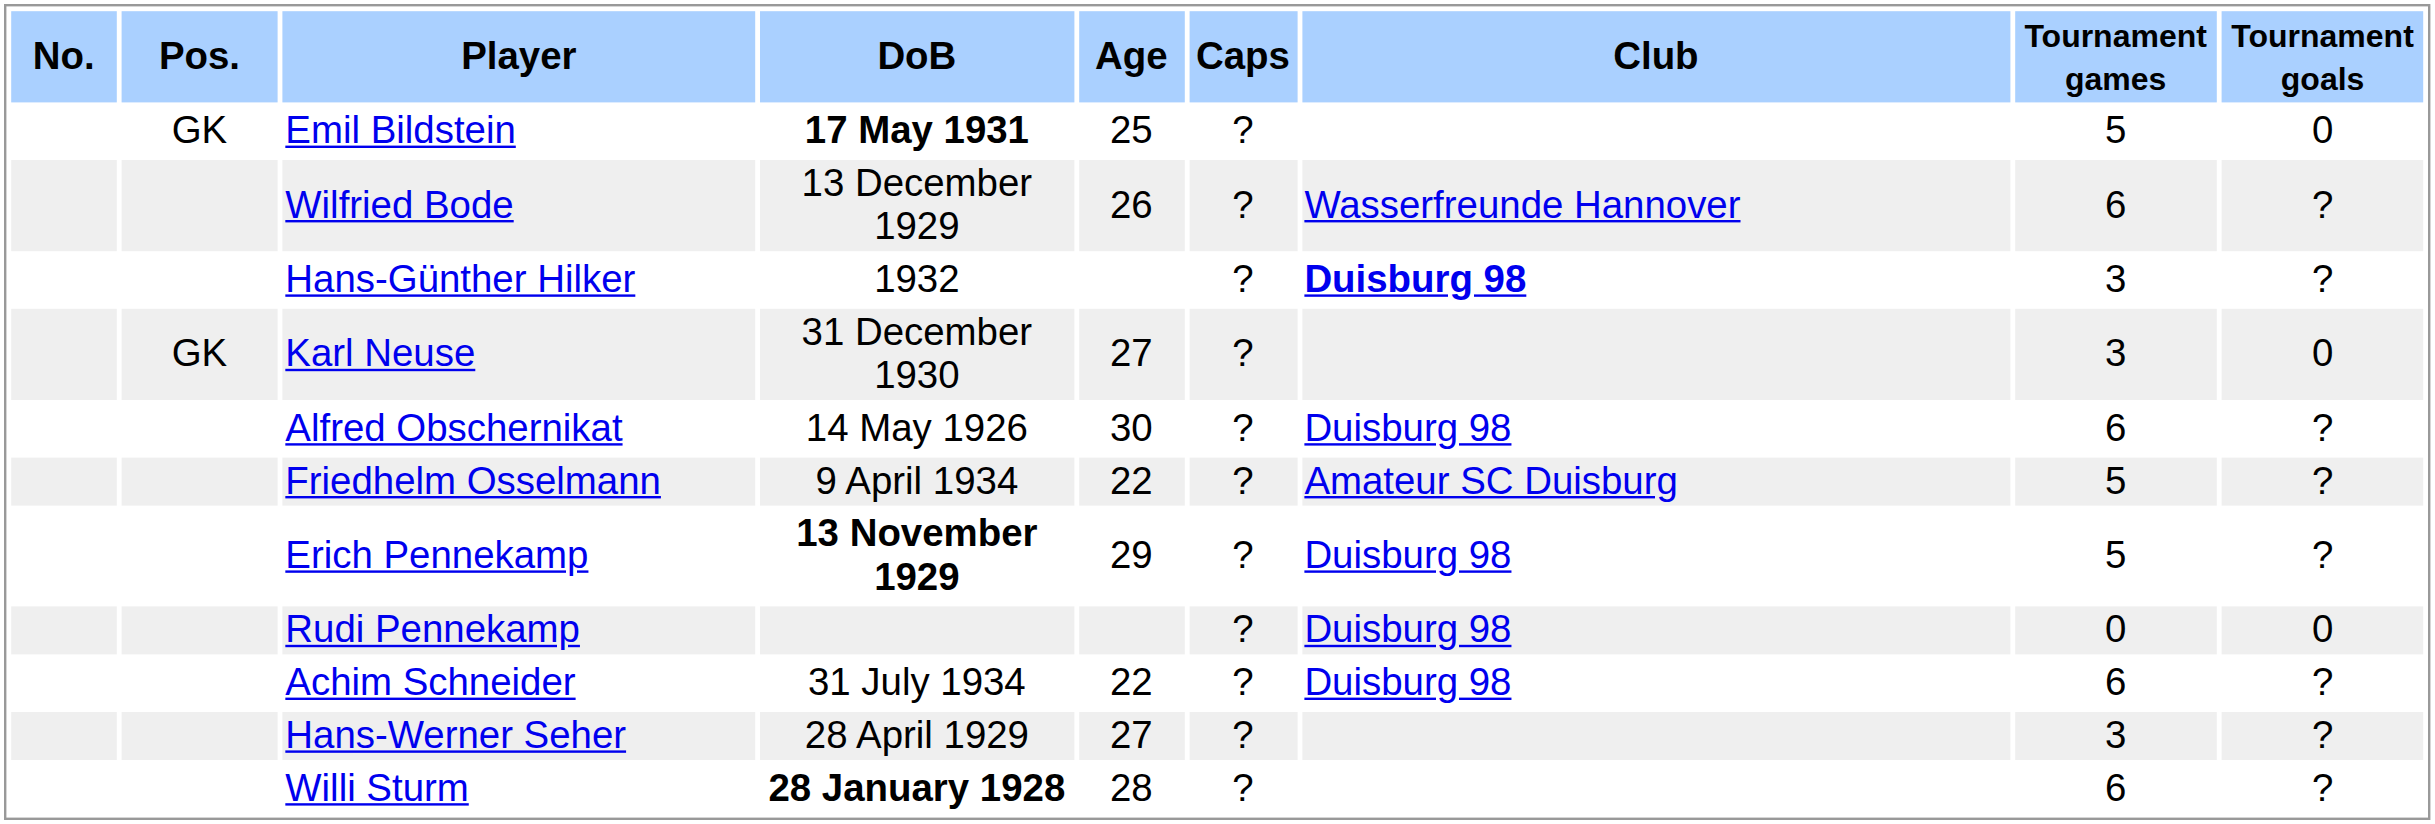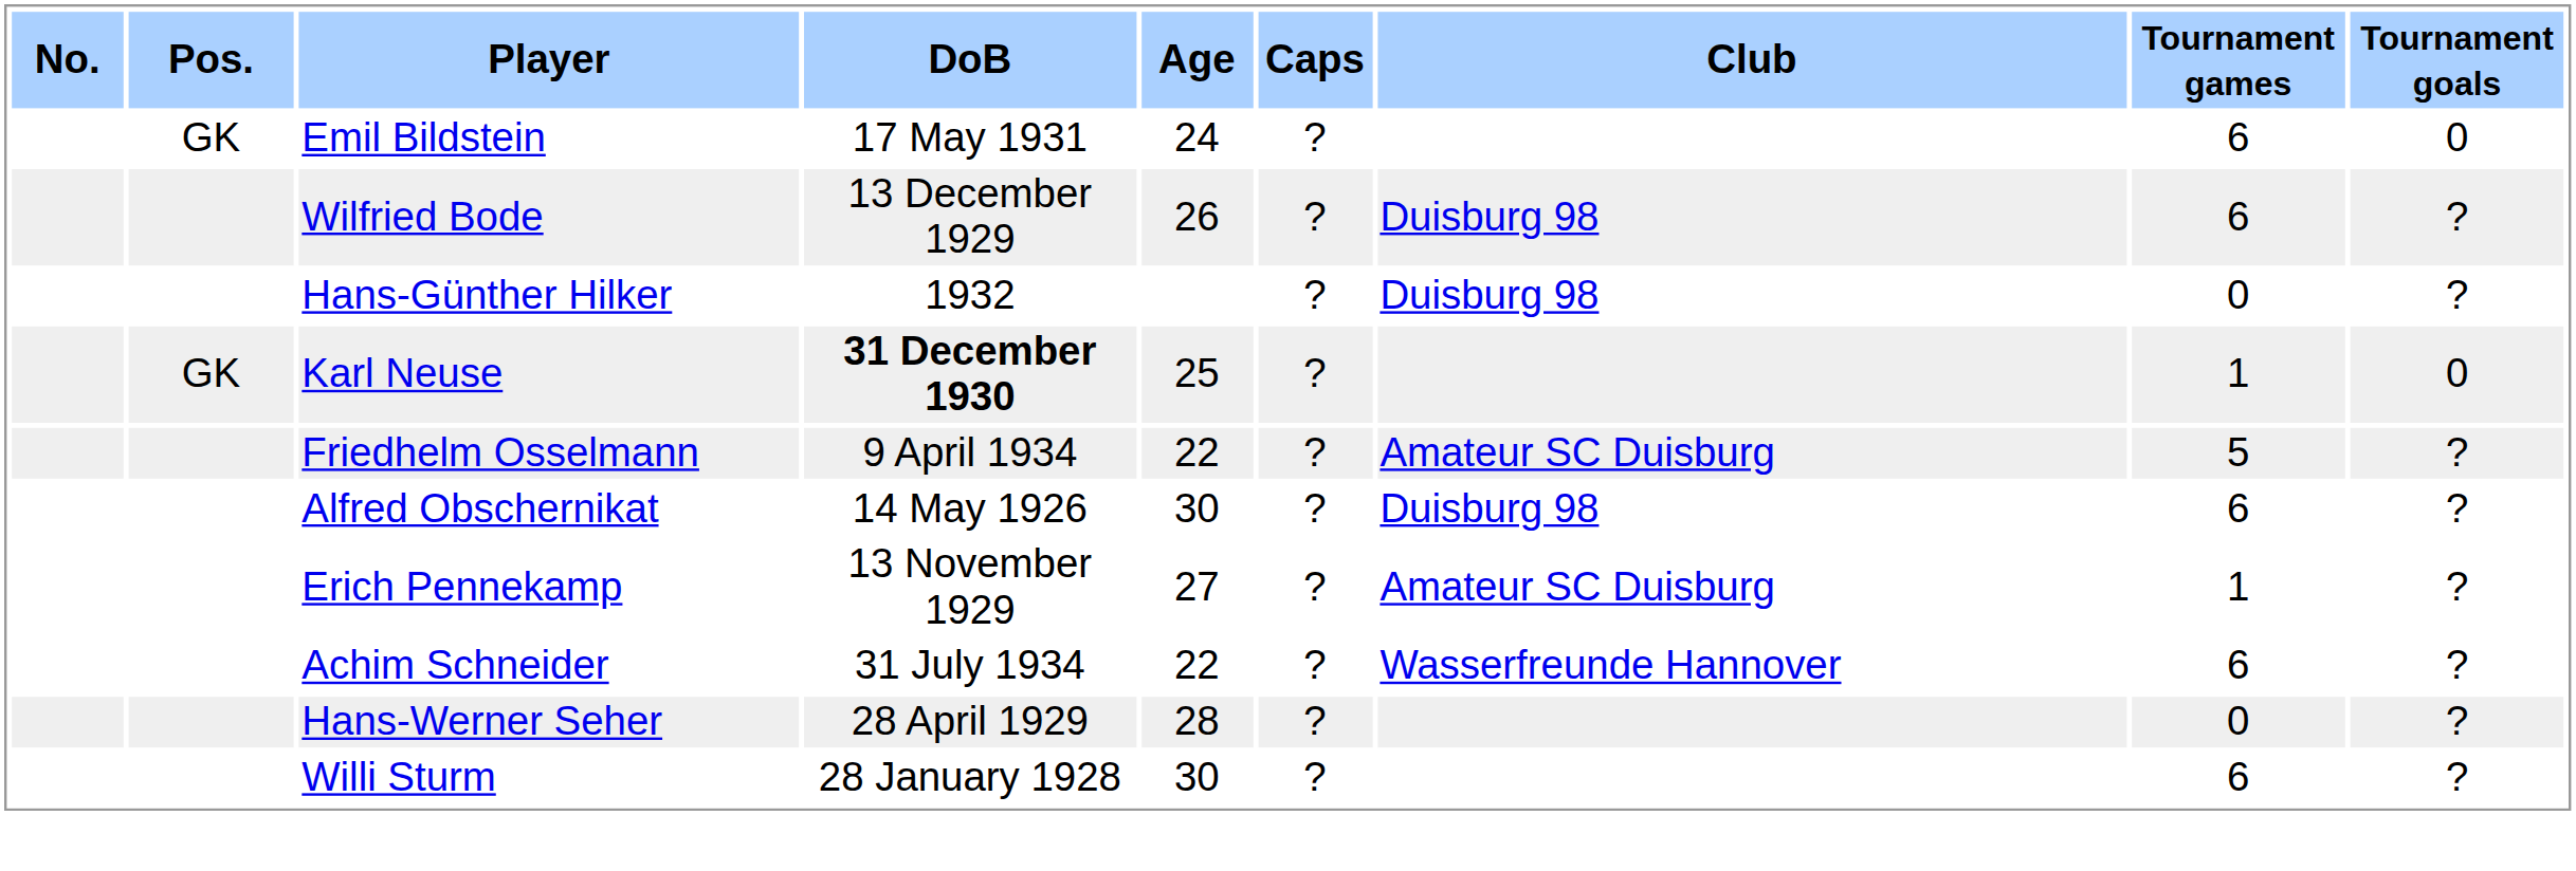Emil Bildstein | DoB: bold -> normal
Emil Bildstein | Age: 25 -> 24
Emil Bildstein | Tournament games: 5 -> 6
Wilfried Bode | Club: Wasserfreunde Hannover -> Duisburg 98
Hans-Günther Hilker | Club: bold -> normal
Hans-Günther Hilker | Tournament games: 3 -> 0
Karl Neuse | DoB: normal -> bold
Karl Neuse | Age: 27 -> 25
Karl Neuse | Tournament games: 3 -> 1
rows swapped: Alfred Obschernikat <-> Friedhelm Osselmann
Erich Pennekamp | DoB: bold -> normal
Erich Pennekamp | Age: 29 -> 27
Erich Pennekamp | Club: Duisburg 98 -> Amateur SC Duisburg
Erich Pennekamp | Tournament games: 5 -> 1
- row: Rudi Pennekamp | ? | Duisburg 98 | 0 | 0
Achim Schneider | Club: Duisburg 98 -> Wasserfreunde Hannover
Hans-Werner Seher | Age: 27 -> 28
Hans-Werner Seher | Tournament games: 3 -> 0
Willi Sturm | DoB: bold -> normal
Willi Sturm | Age: 28 -> 30
